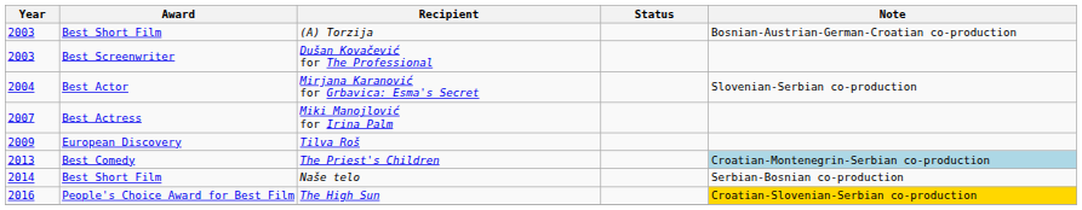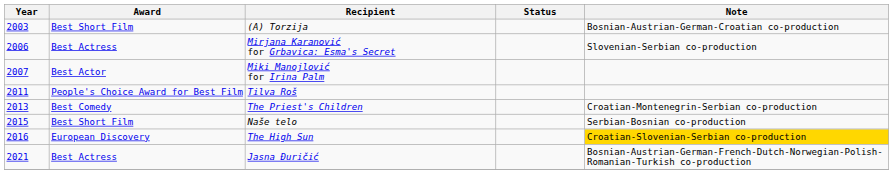- row: 2003 | Best Screenwriter | Dušan Kovačević for The Professional
Mirjana Karanović for Grbavica: Esma's Secret | Year: 2004 -> 2006
Mirjana Karanović for Grbavica: Esma's Secret | Award: Best Actor -> Best Actress
Miki Manojlović for Irina Palm | Award: Best Actress -> Best Actor
Tilva Roš | Year: 2009 -> 2011
Tilva Roš | Award: European Discovery -> People's Choice Award for Best Film
The Priest's Children | Note: lightblue background -> no background
Naše telo | Year: 2014 -> 2015
The High Sun | Award: People's Choice Award for Best Film -> European Discovery
+ row: 2021 | Best Actress | Jasna Đuričić | Bosnian-Austrian-German-French-Dutch-Norwegian-Polish-Romanian-Turkish co-production
